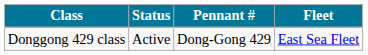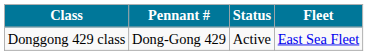columns swapped: Pennant # <-> Status
